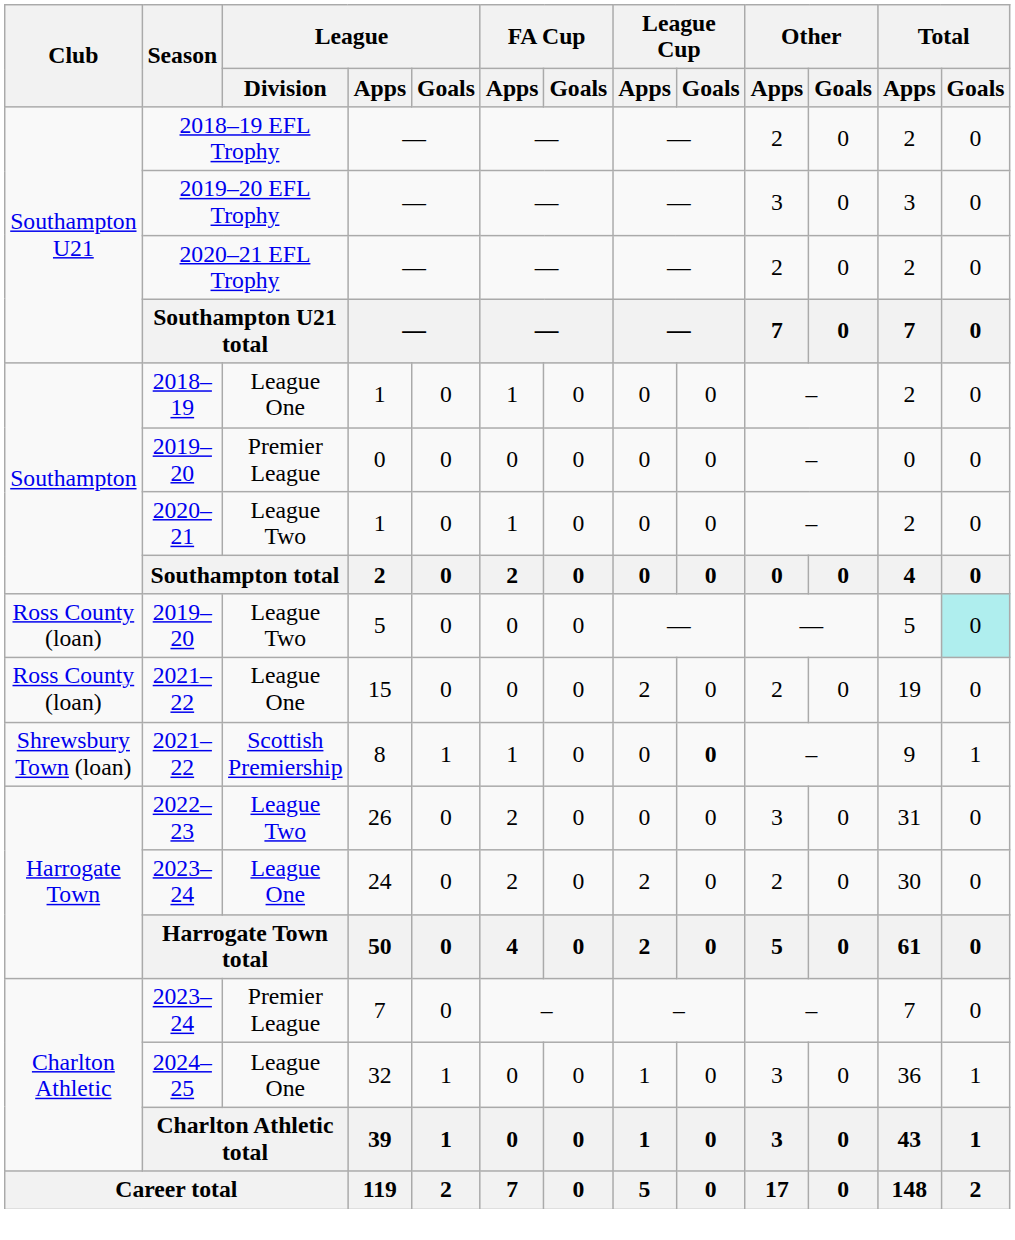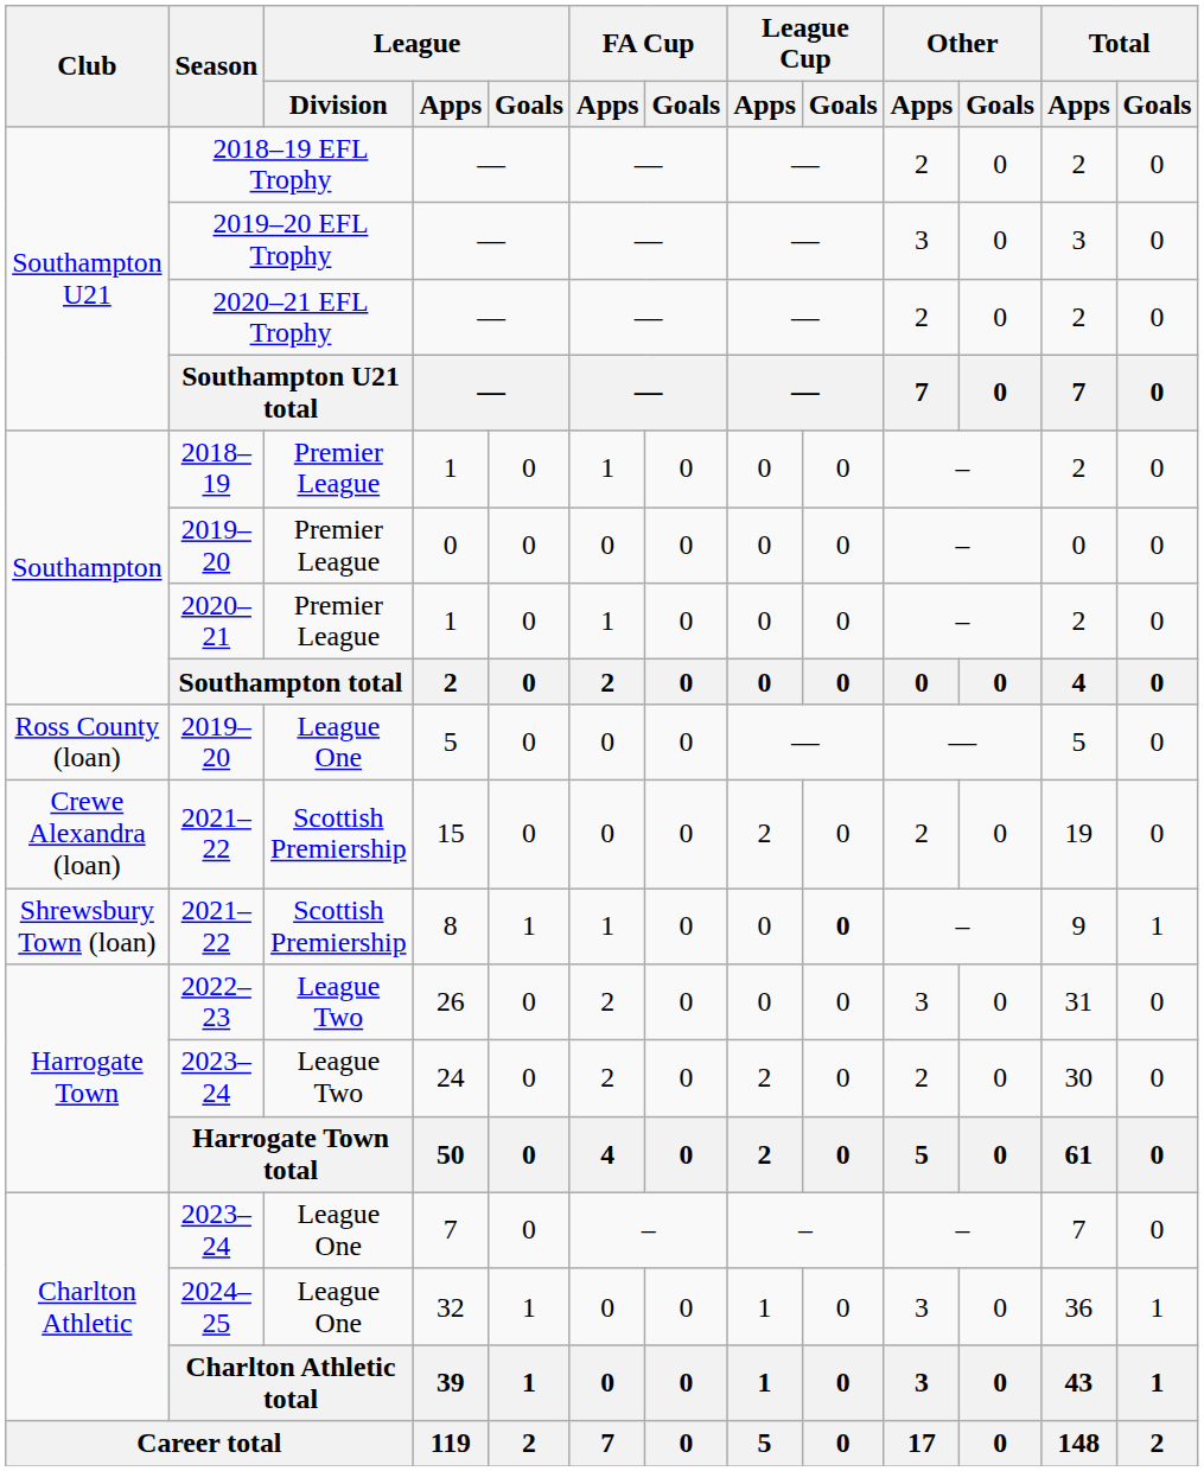2018–19 | League / Division: League One -> Premier League
2020–21 | League / Division: League Two -> Premier League
2019–20 / 5 | League / Division: League Two -> League One
2019–20 / 5 | Total / Goals: paleturquoise background -> no background
2021–22 / 15 | Club: Ross County (loan) -> Crewe Alexandra (loan)
2021–22 / 15 | League / Division: League One -> Scottish Premiership
2023–24 / 24 | League / Division: League One -> League Two
2023–24 / 7 | League / Division: Premier League -> League One
